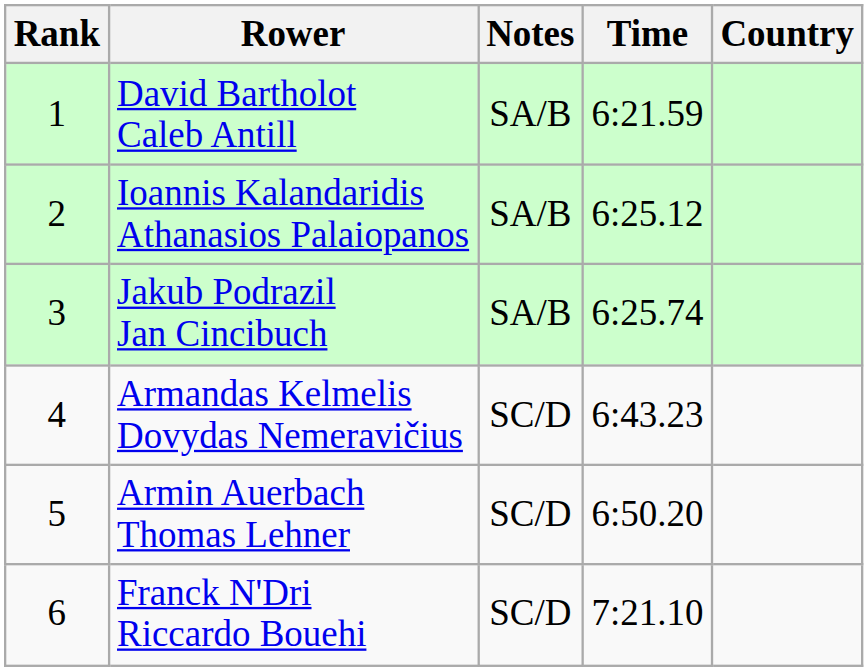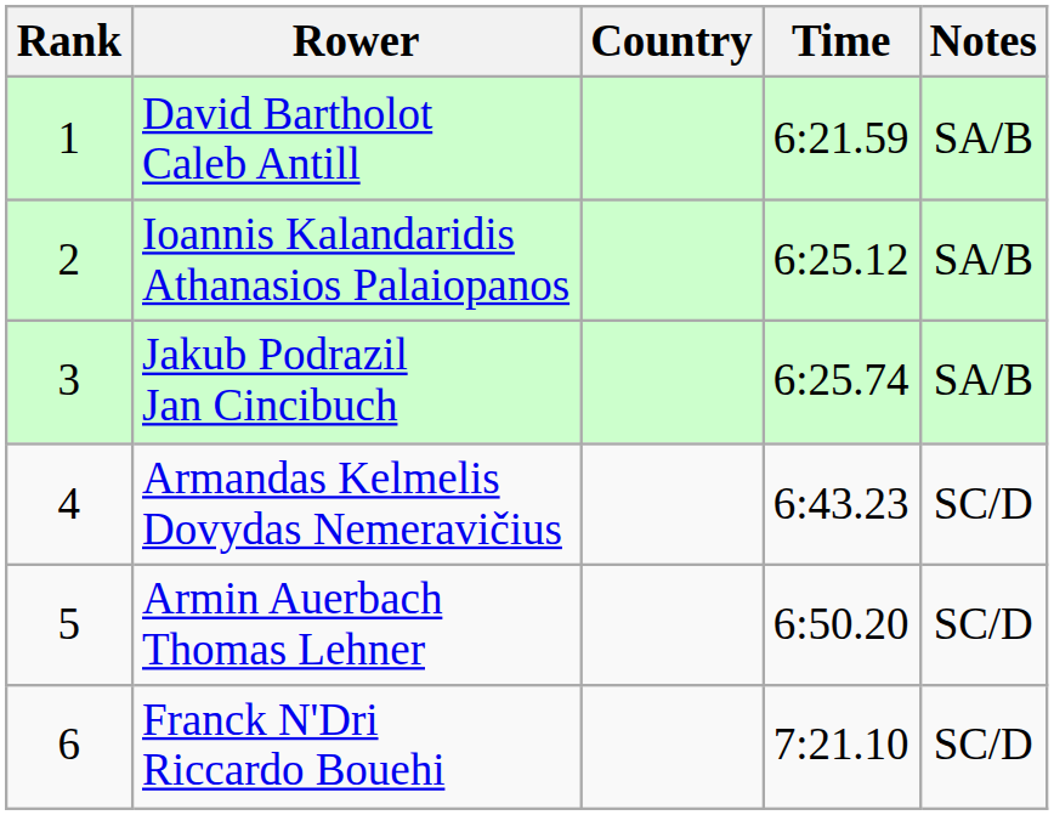columns swapped: Country <-> Notes
